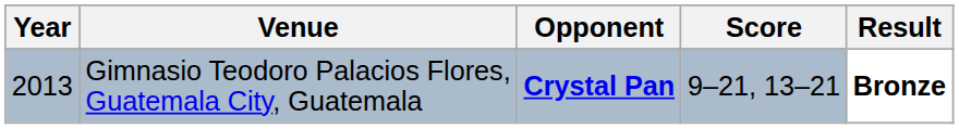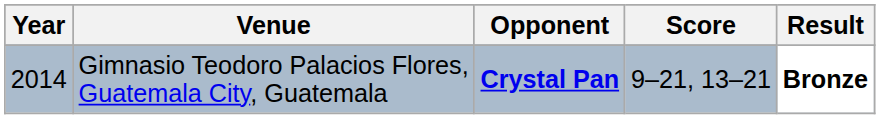Gimnasio Teodoro Palacios Flores, Guatemala City, Guatemala | Year: 2013 -> 2014
